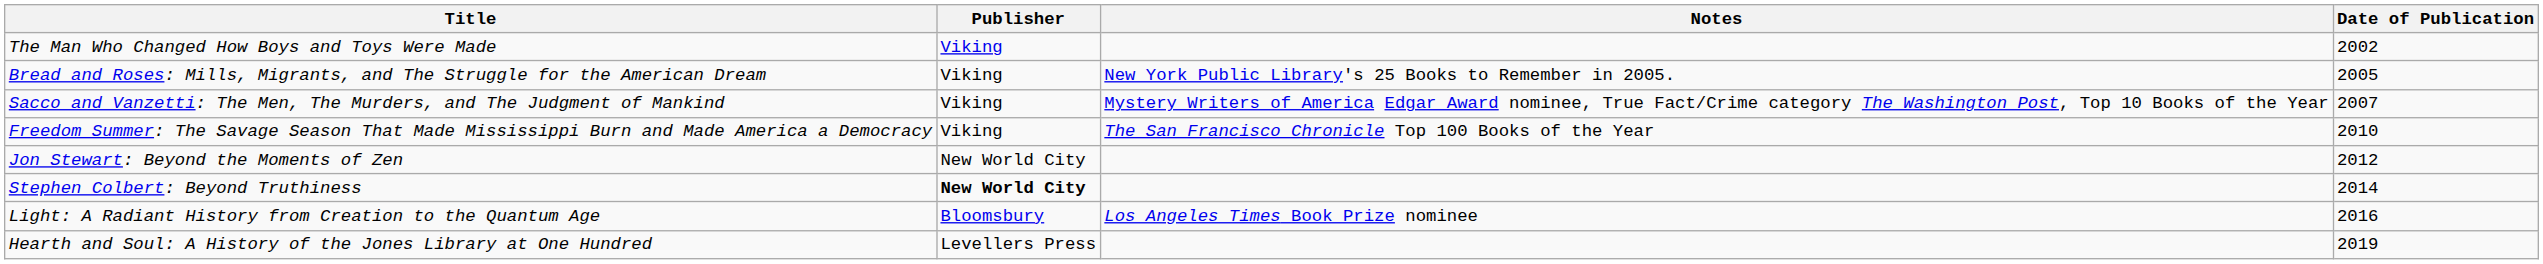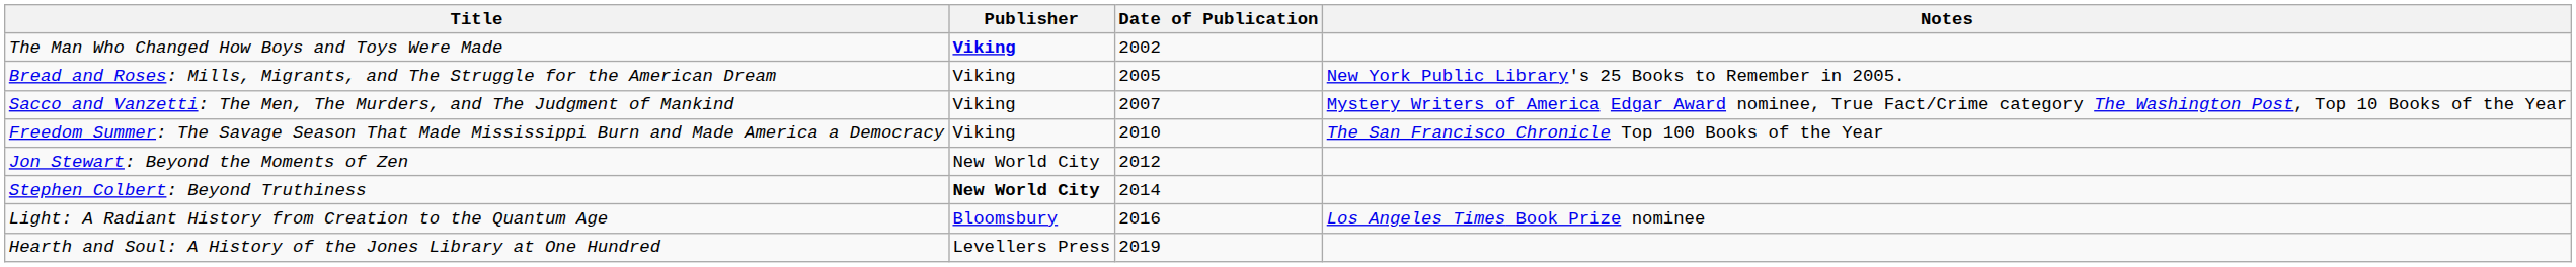columns swapped: Date of Publication <-> Notes
The Man Who Changed How Boys and Toys Were Made | Publisher: normal -> bold
